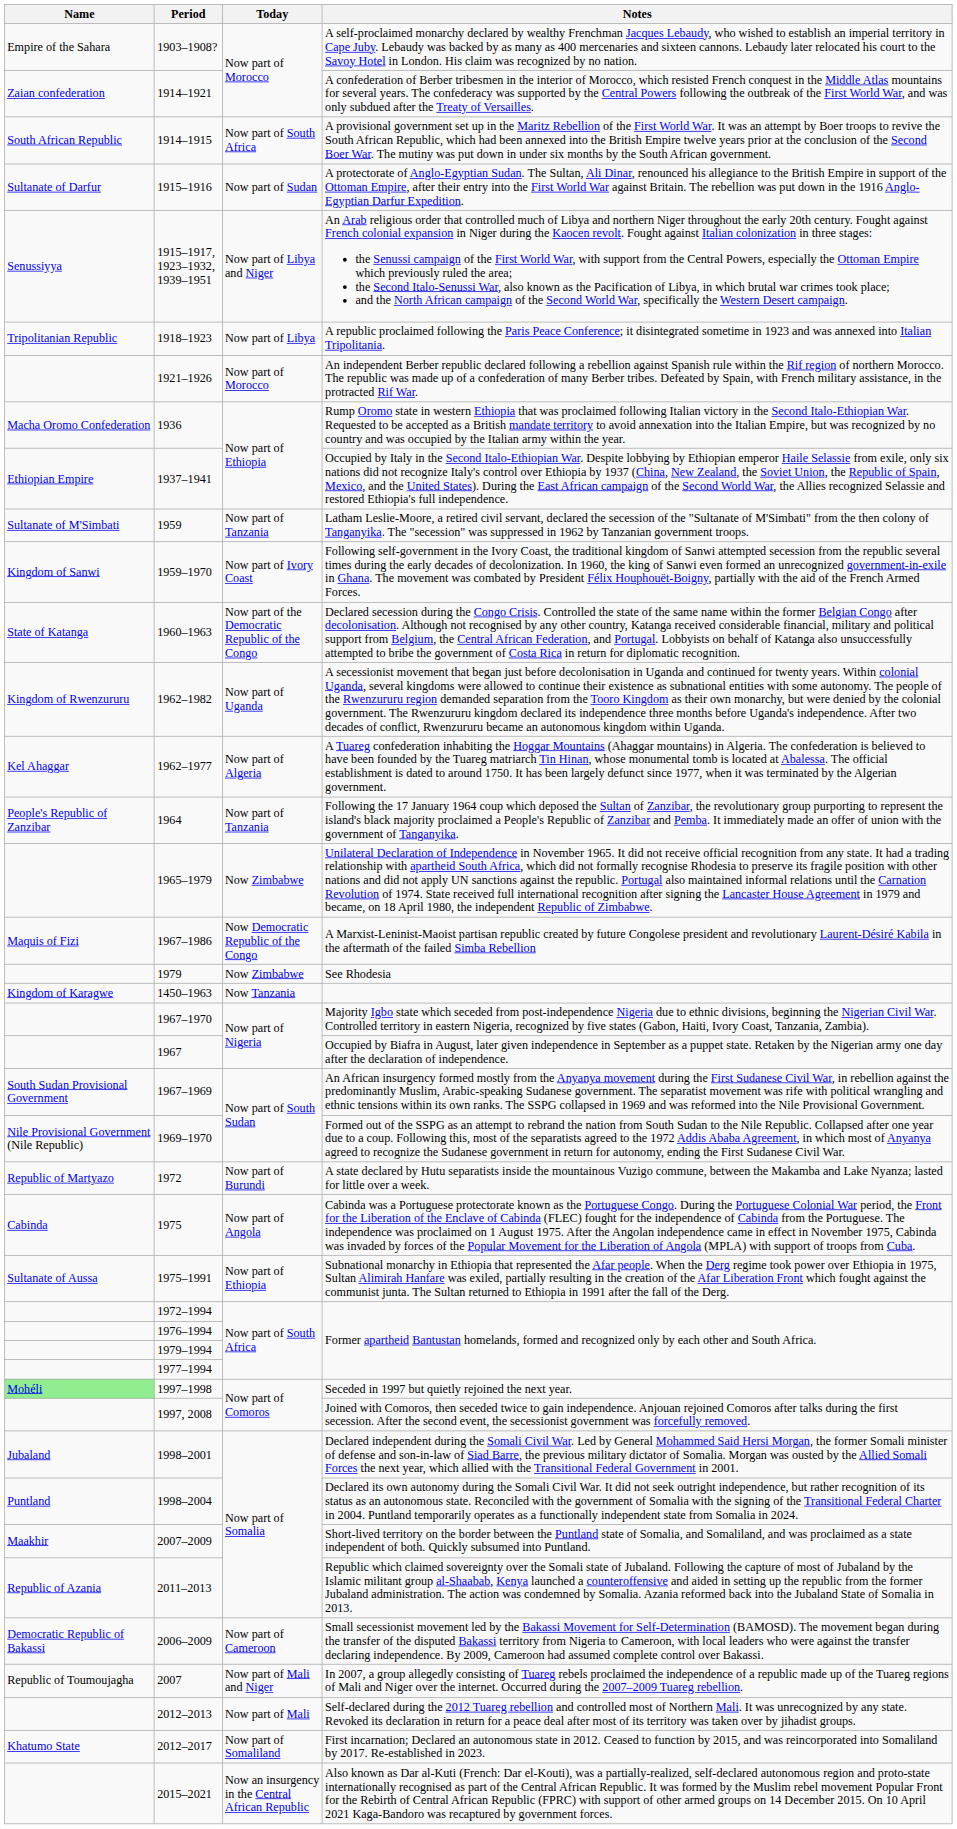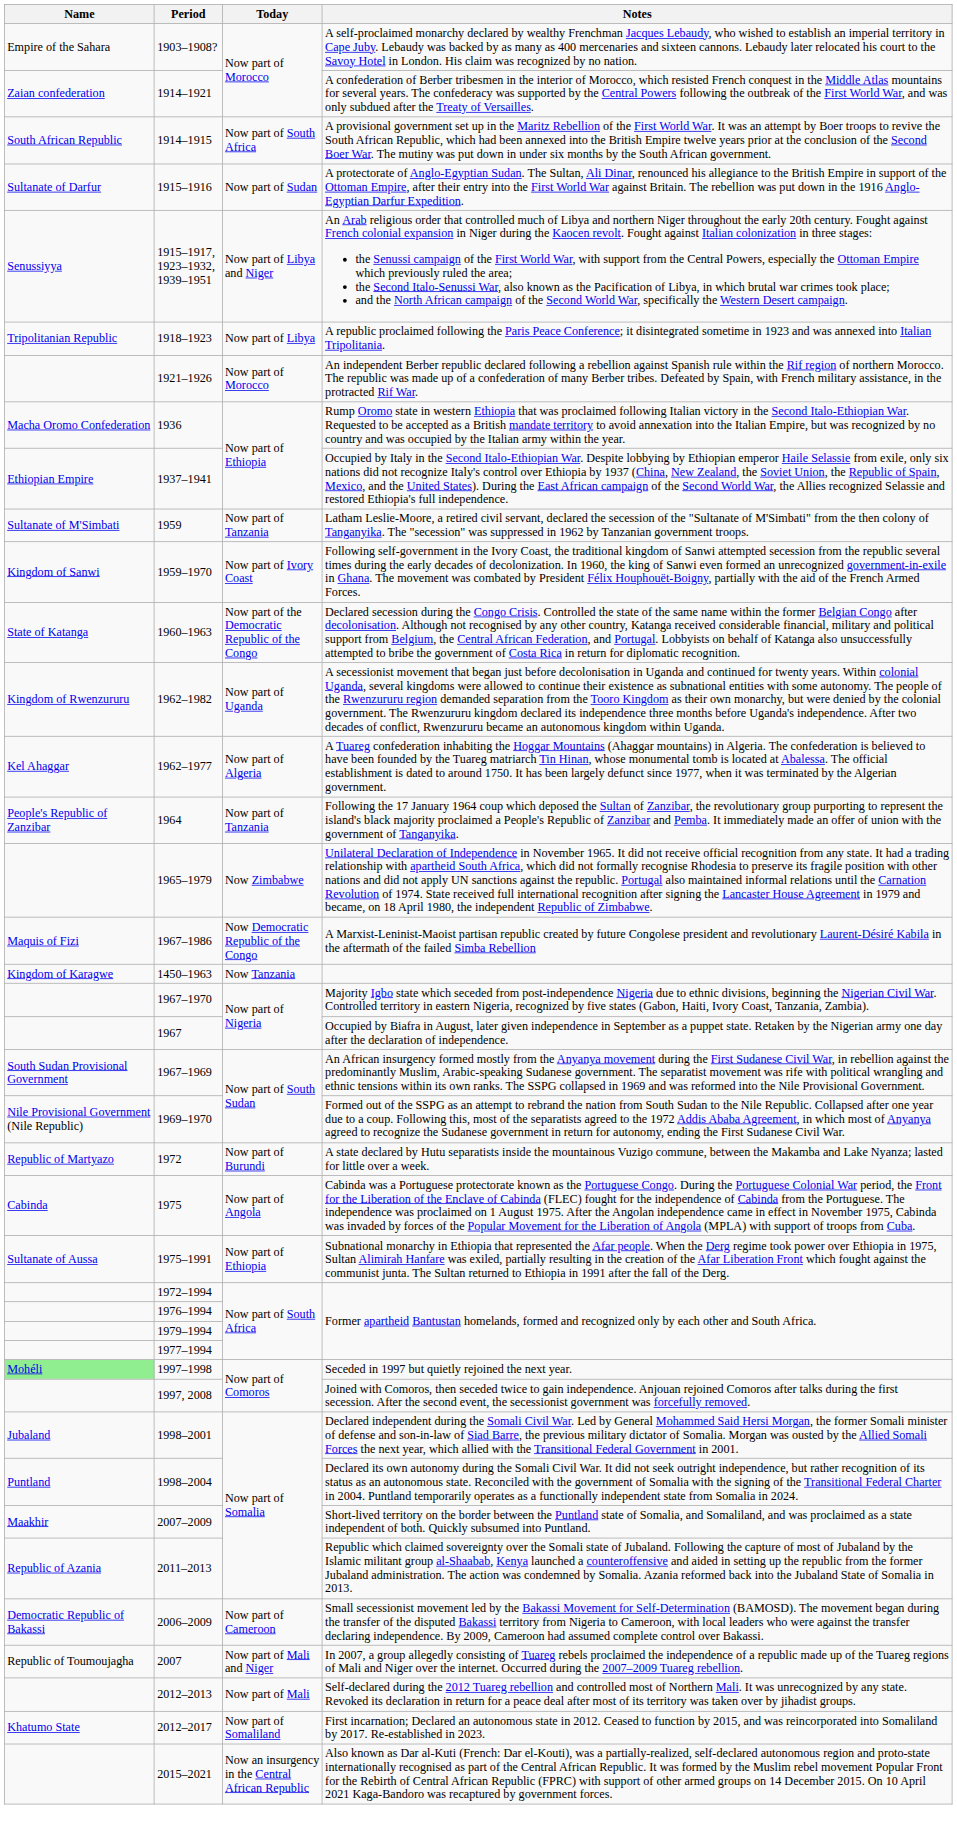- row: 1979 | Now Zimbabwe | See Rhodesia
